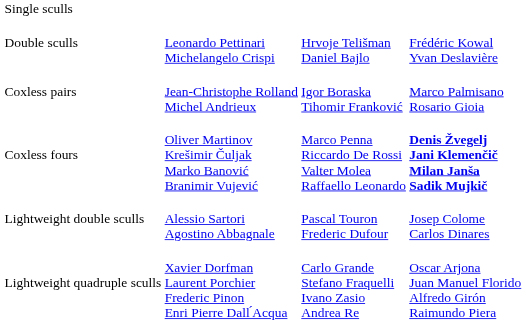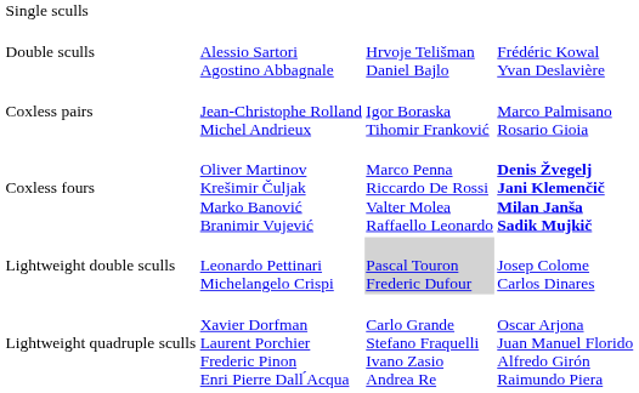Double sculls | column 2: Leonardo Pettinari Michelangelo Crispi -> Alessio Sartori Agostino Abbagnale
Lightweight double sculls | column 2: Alessio Sartori Agostino Abbagnale -> Leonardo Pettinari Michelangelo Crispi
Lightweight double sculls | column 3: no background -> lightgrey background
